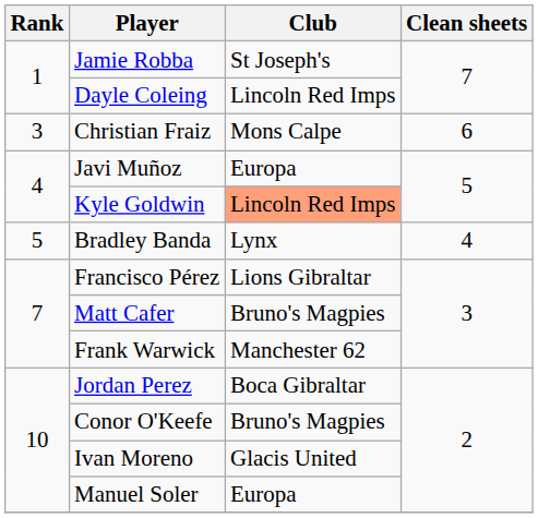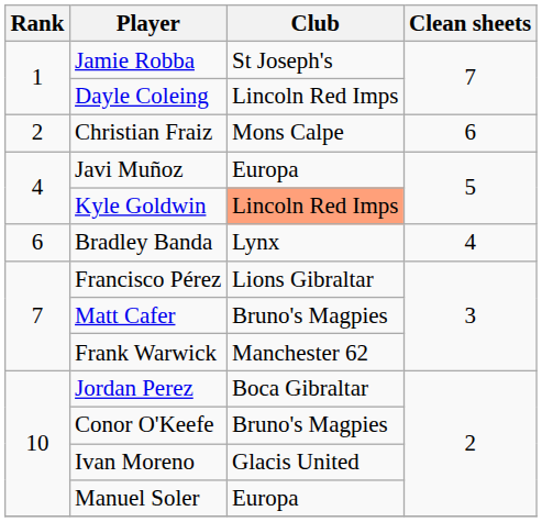Christian Fraiz | Rank: 3 -> 2
Bradley Banda | Rank: 5 -> 6
